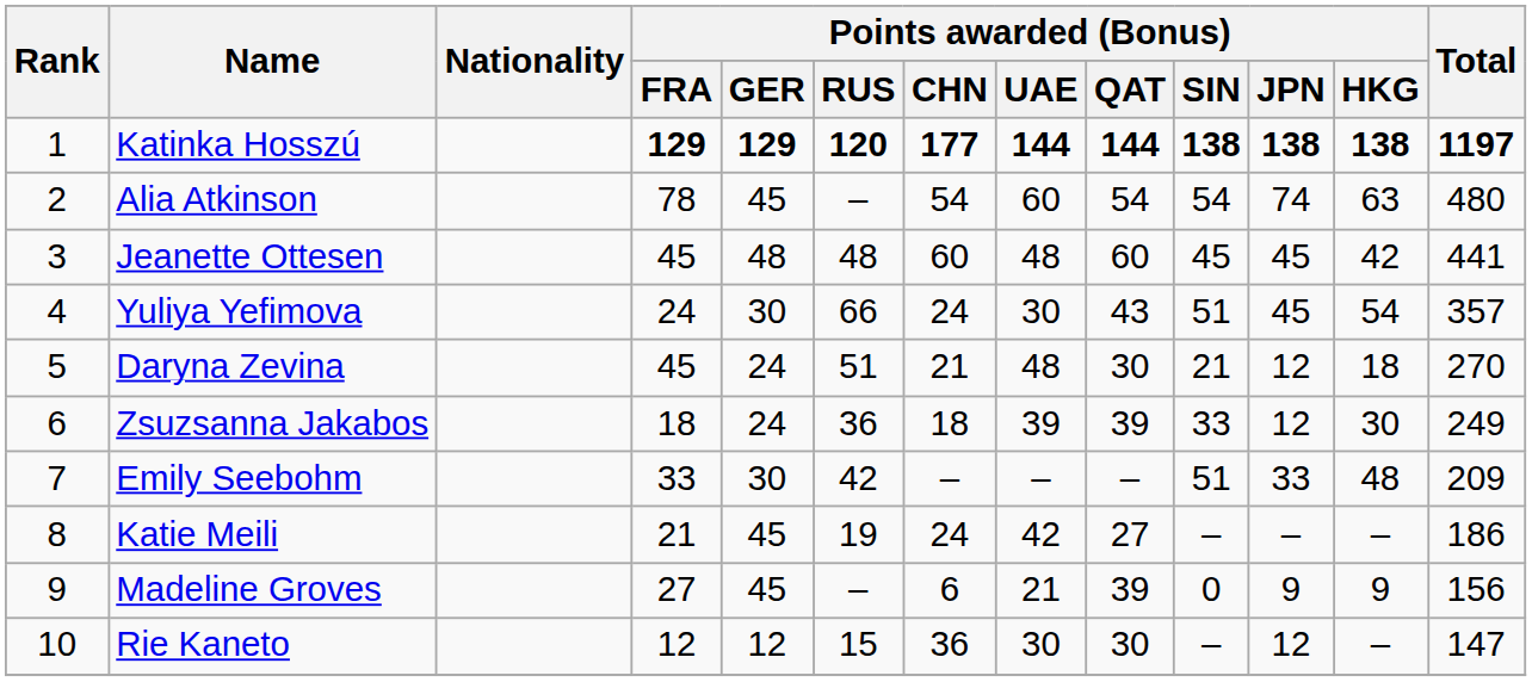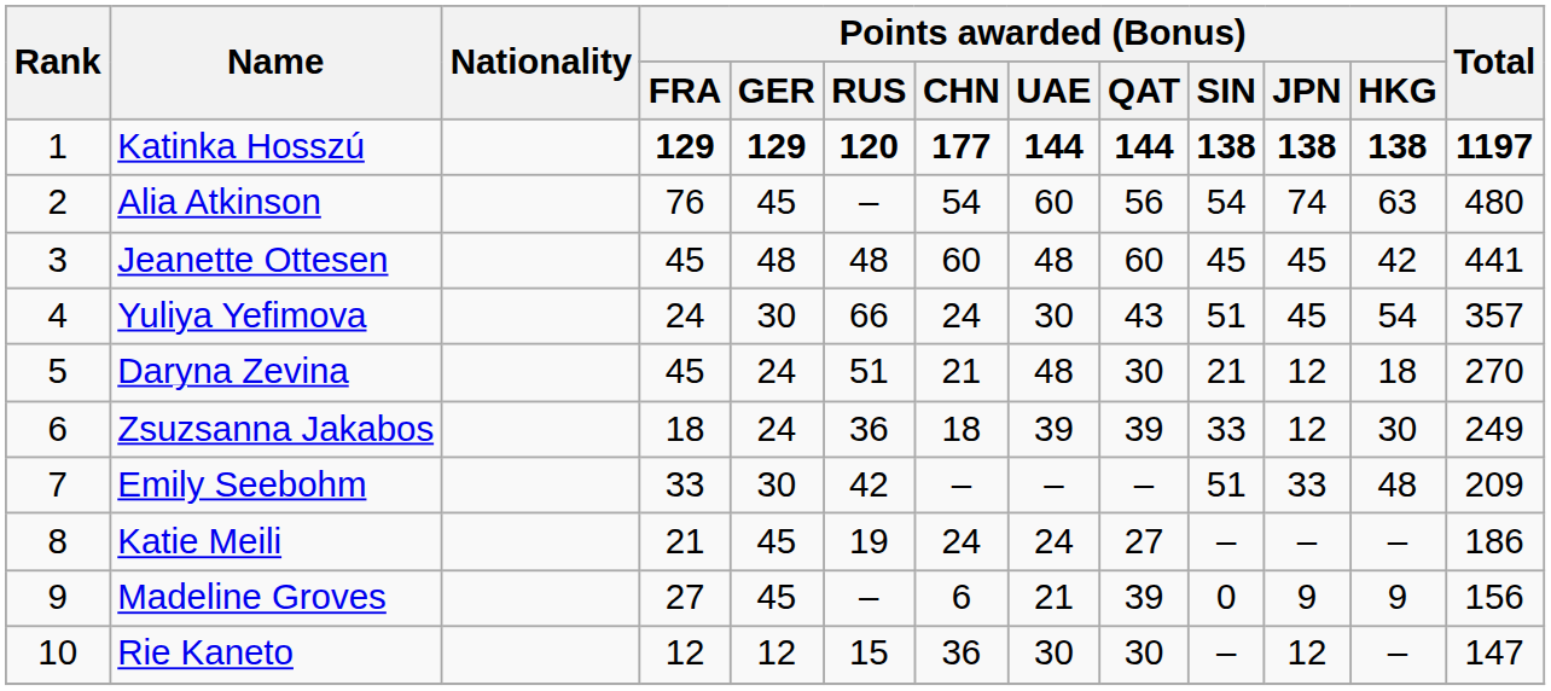Alia Atkinson | Points awarded (Bonus) / FRA: 78 -> 76
Alia Atkinson | Points awarded (Bonus) / QAT: 54 -> 56
Katie Meili | Points awarded (Bonus) / UAE: 42 -> 24
